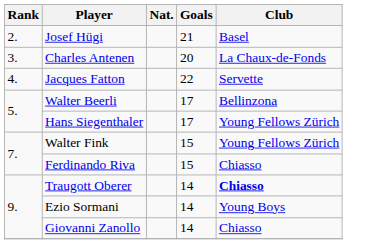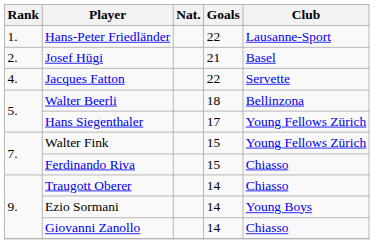+ row: 1. | Hans-Peter Friedländer | 22 | Lausanne-Sport
- row: 3. | Charles Antenen | 20 | La Chaux-de-Fonds
Walter Beerli | Goals: 17 -> 18
Traugott Oberer | Club: bold -> normal
